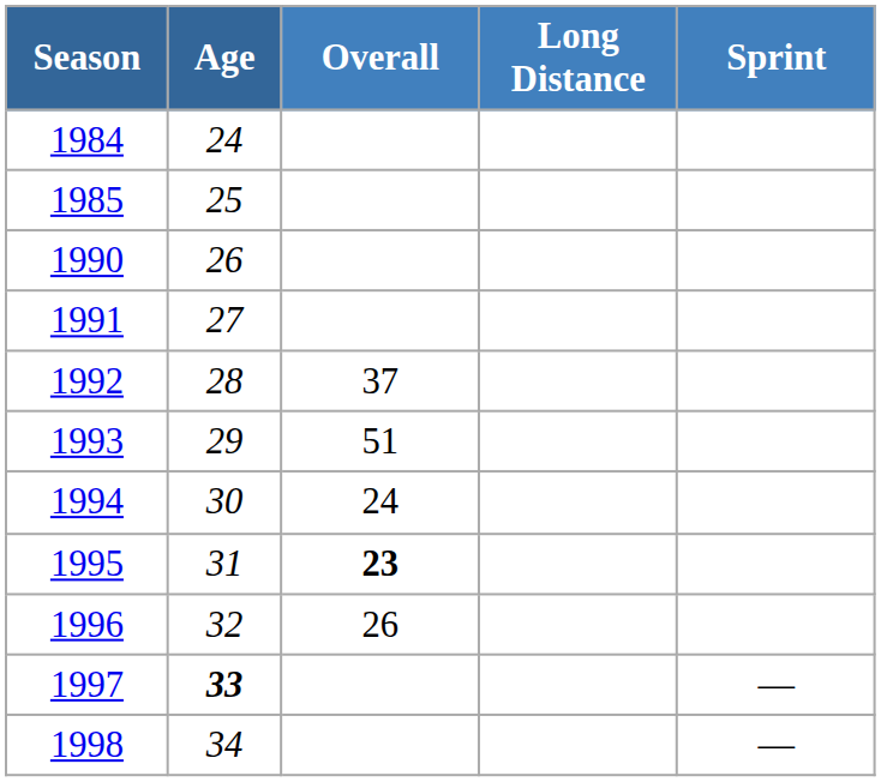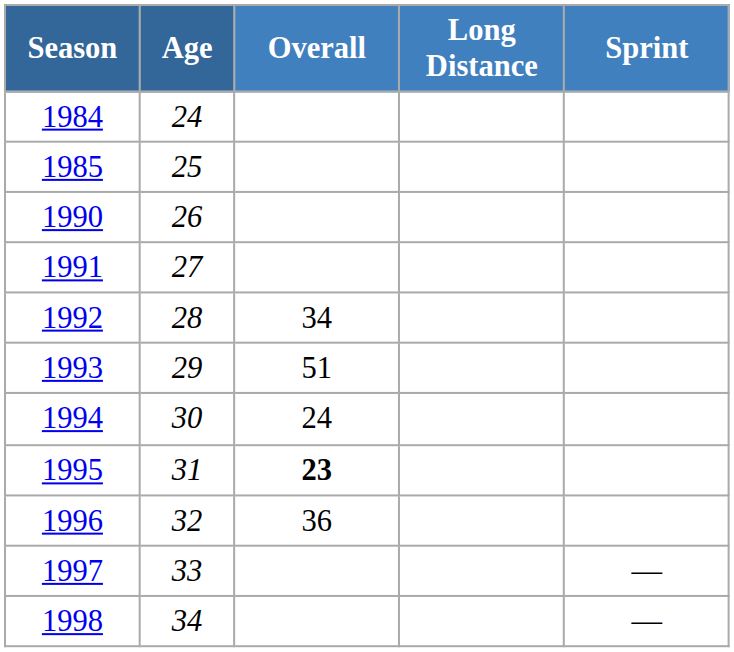1992 | Overall: 37 -> 34
1996 | Overall: 26 -> 36
1997 | Age: bold -> normal
